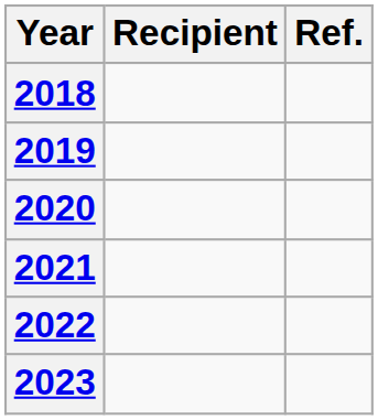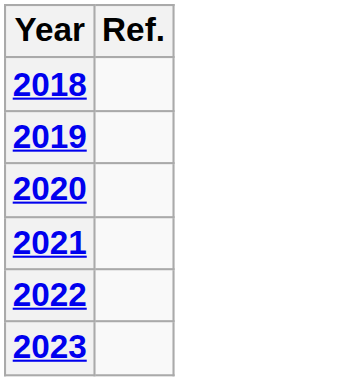- column: Recipient
